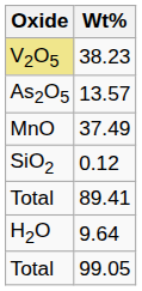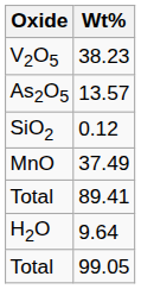38.23 | Oxide: khaki background -> no background
rows swapped: 0.12 <-> 37.49
